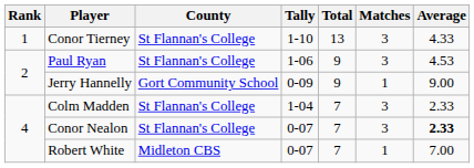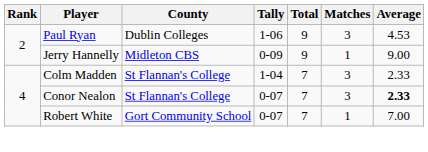- row: 1 | Conor Tierney | St Flannan's College | 1-10 | 13 | 3 | 4.33
Paul Ryan | County: St Flannan's College -> Dublin Colleges
Jerry Hannelly | County: Gort Community School -> Midleton CBS
Robert White | County: Midleton CBS -> Gort Community School
